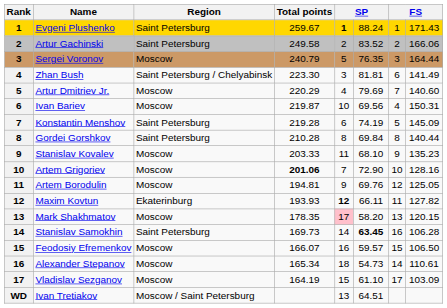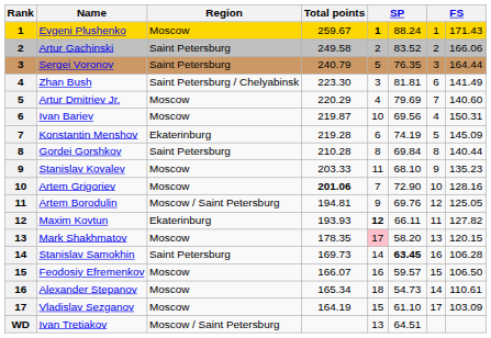Evgeni Plushenko | Region: Saint Petersburg -> Moscow
Sergei Voronov | Region: Moscow -> Saint Petersburg
Konstantin Menshov | Region: Saint Petersburg -> Ekaterinburg
Artem Borodulin | Region: Moscow -> Moscow / Saint Petersburg
